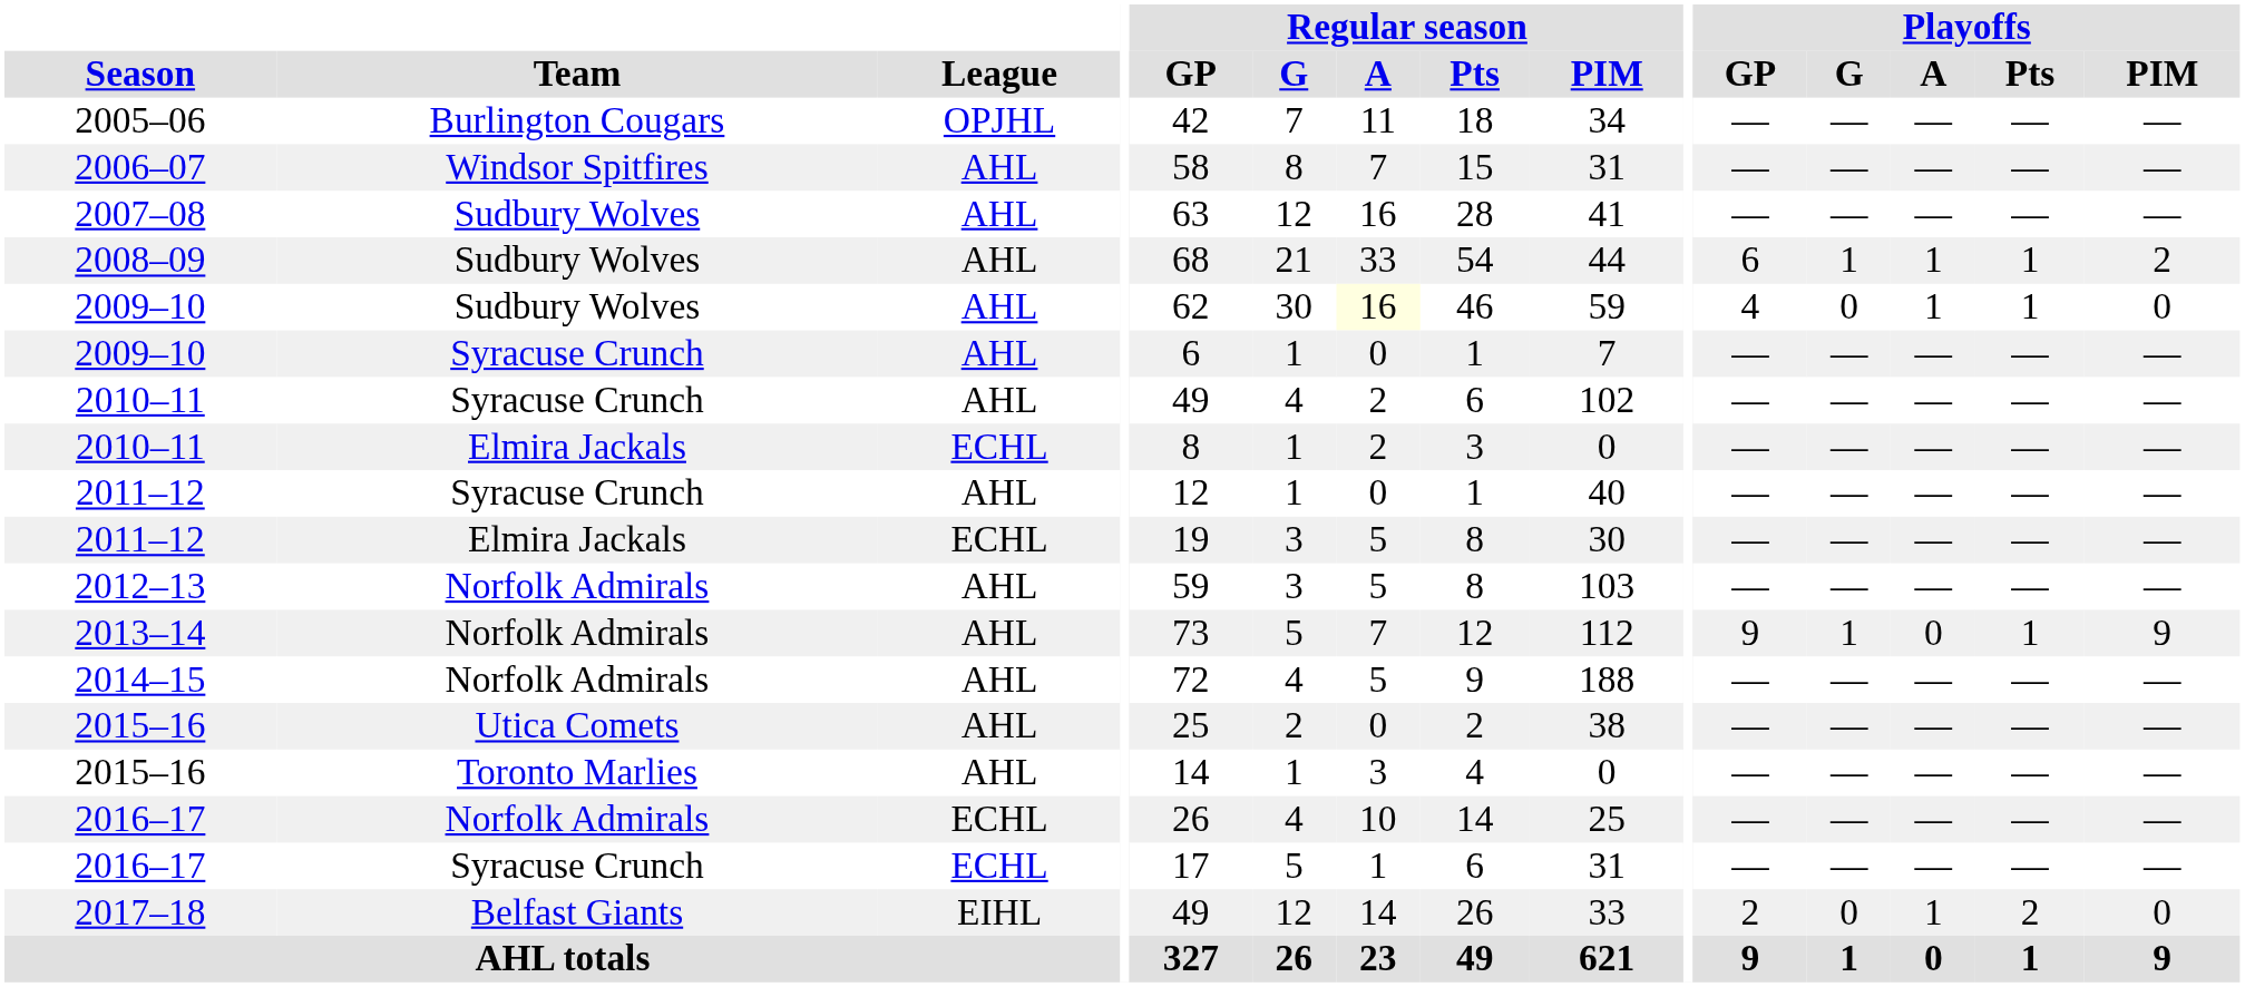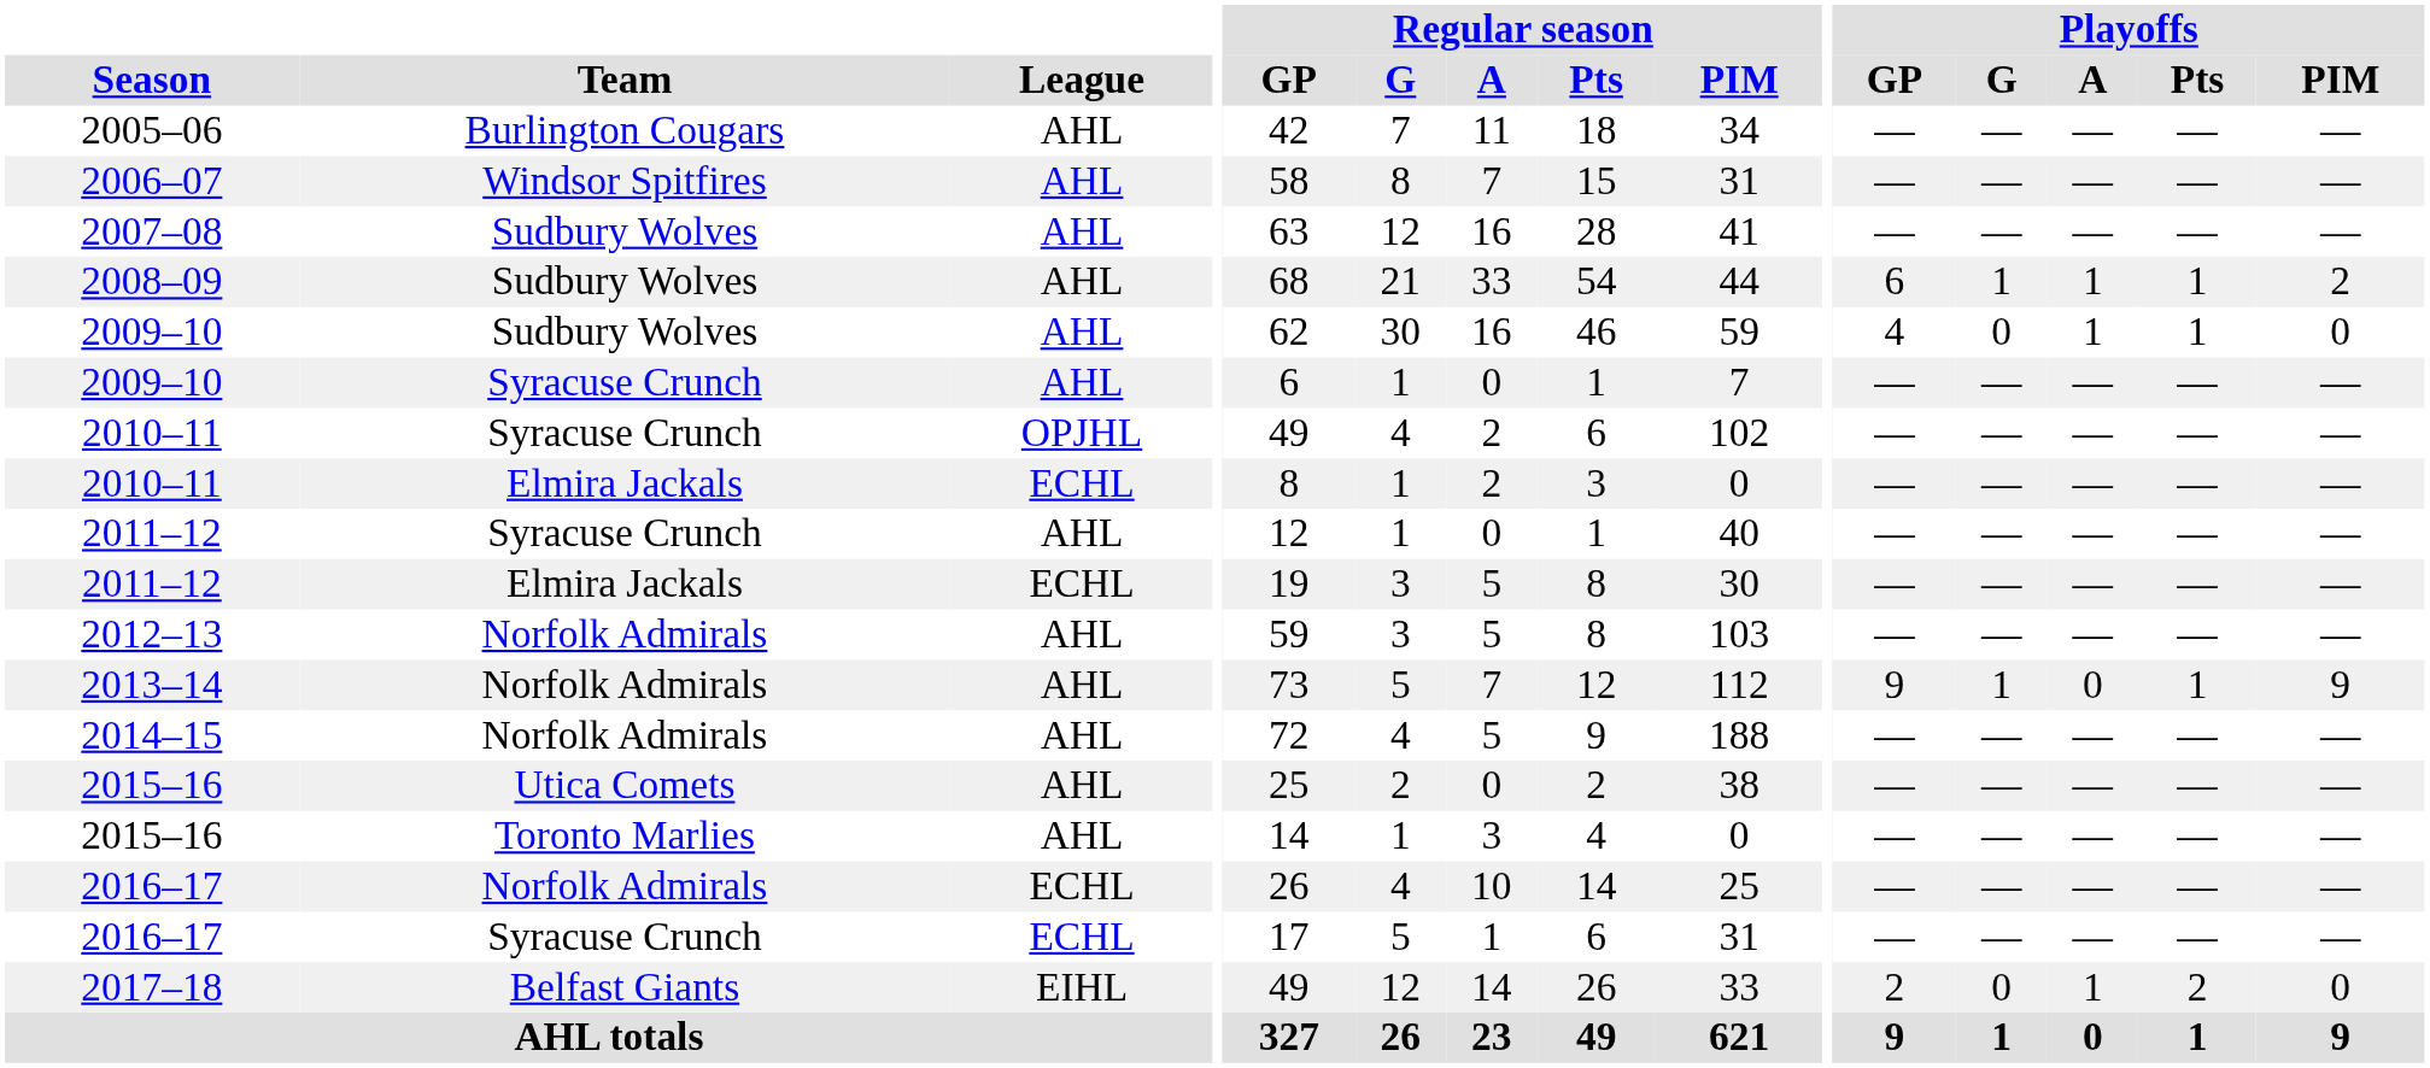2005–06 | League: OPJHL -> AHL
2009–10 / Sudbury Wolves | Regular season / A: lightyellow background -> no background
2010–11 / Syracuse Crunch | League: AHL -> OPJHL
